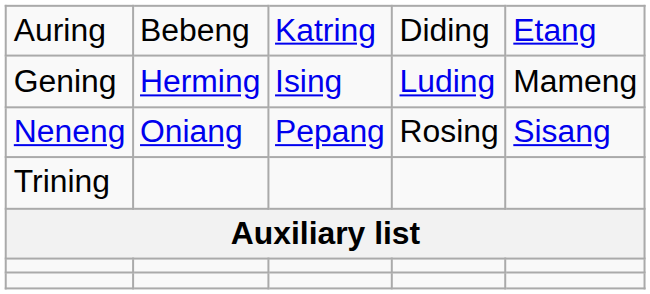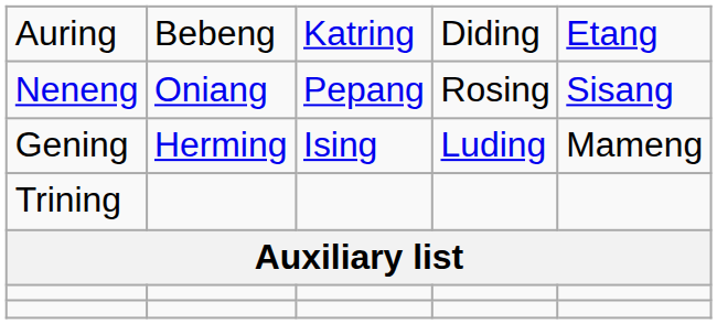rows swapped: Gening <-> Neneng
